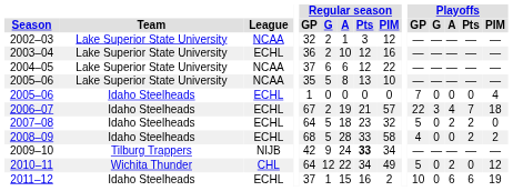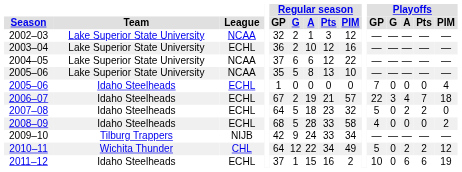2008–09 | Playoffs / Pts: 2 -> 0
2009–10 | Regular season / Pts: bold -> normal
2010–11 | Playoffs / Pts: 0 -> 2
